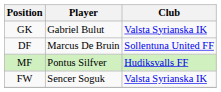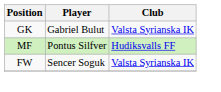- row: DF | Marcus De Bruin | Sollentuna United FF
